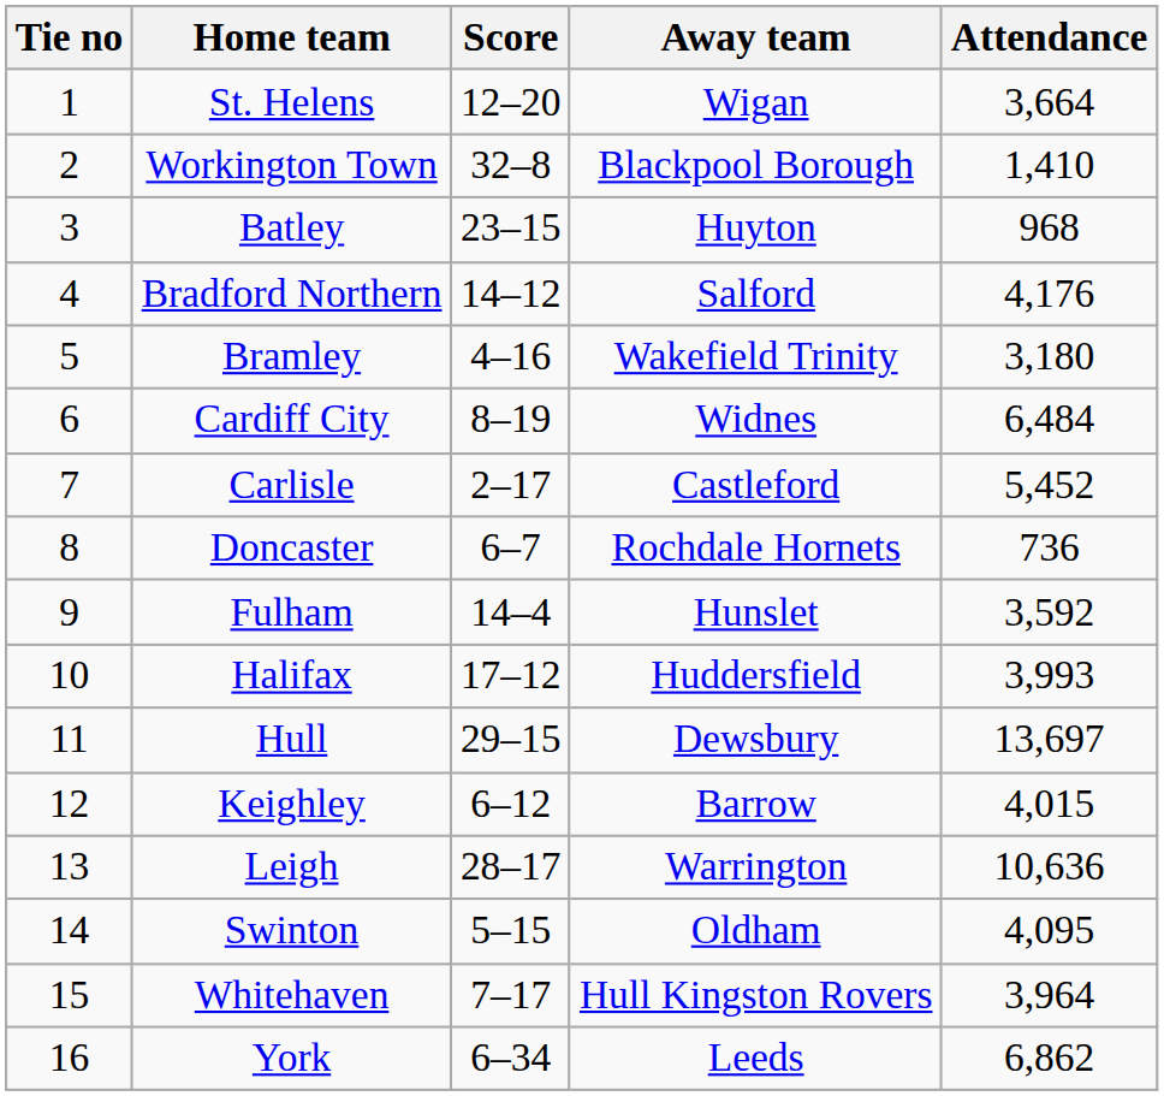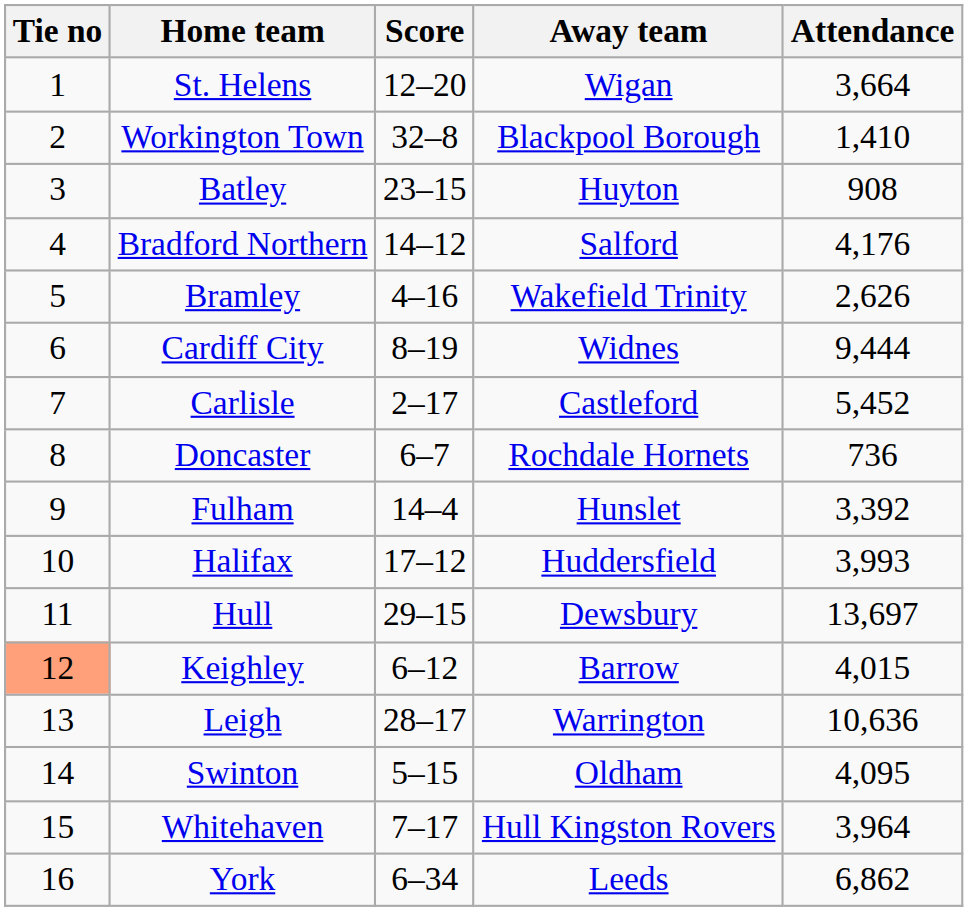Batley | Attendance: 968 -> 908
Bramley | Attendance: 3,180 -> 2,626
Cardiff City | Attendance: 6,484 -> 9,444
Fulham | Attendance: 3,592 -> 3,392
Keighley | Tie no: no background -> lightsalmon background
